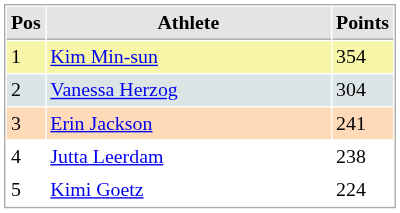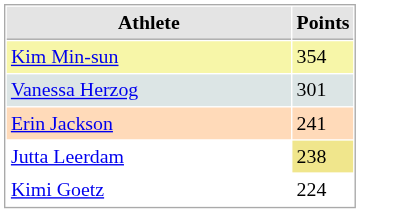- column: Pos | 1 | 2 | 3 | 4 | 5
Vanessa Herzog | Points: 304 -> 301
Jutta Leerdam | Points: no background -> khaki background
